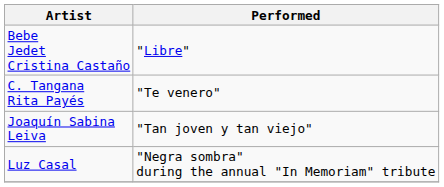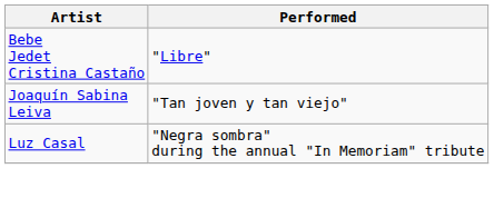- row: C. Tangana Rita Payés | "Te venero"
